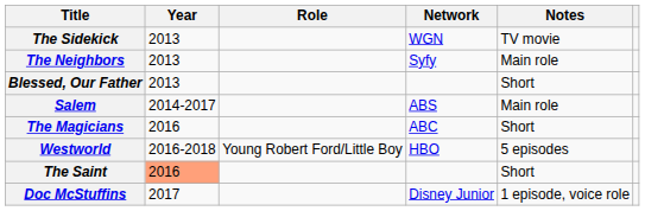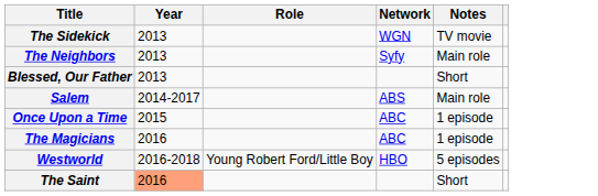+ row: Once Upon a Time | 2015 | ABC | 1 episode
The Magicians | Notes: Short -> 1 episode
- row: Doc McStuffins | 2017 | Disney Junior | 1 episode, voice role
